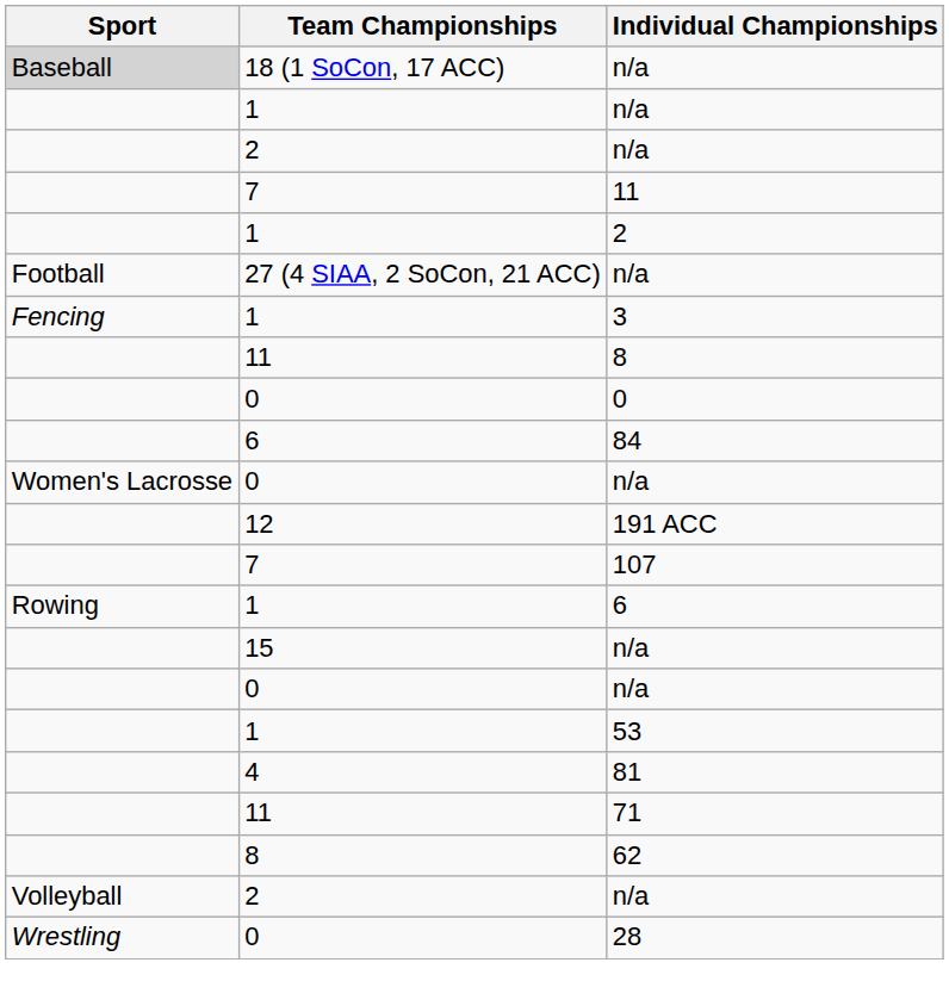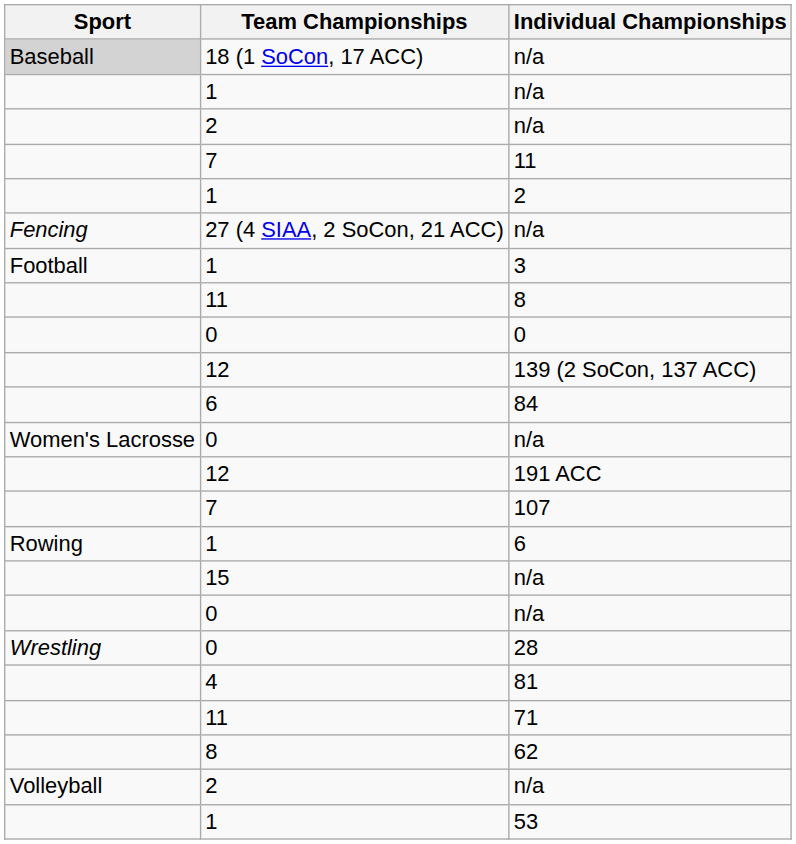27 (4 SIAA, 2 SoCon, 21 ACC) / n/a | Sport: Football -> Fencing
3 | Sport: Fencing -> Football
+ row: 12 | 139 (2 SoCon, 137 ACC)
rows swapped: 53 <-> 28
